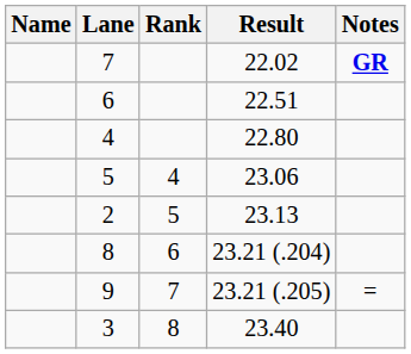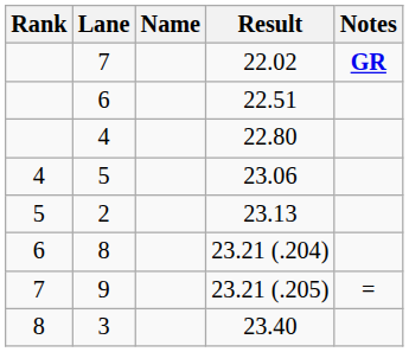columns swapped: Rank <-> Name
